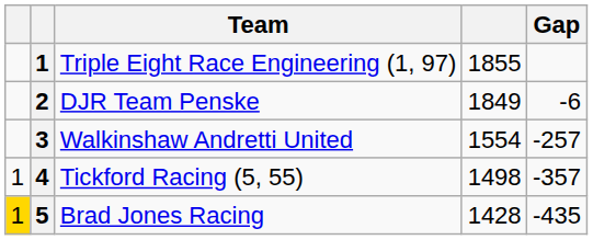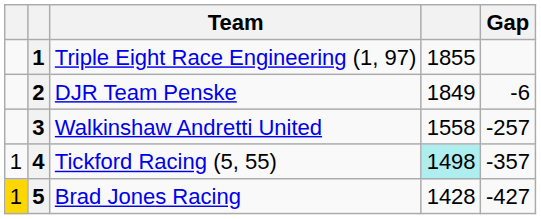Walkinshaw Andretti United | column 4: 1554 -> 1558
Tickford Racing (5, 55) | column 4: no background -> paleturquoise background
Brad Jones Racing | Gap: -435 -> -427
